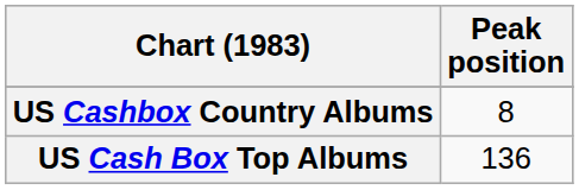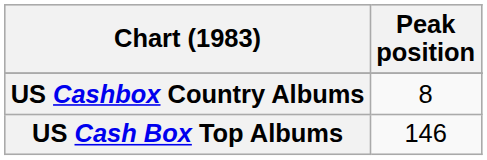US Cash Box Top Albums | Peak position: 136 -> 146
